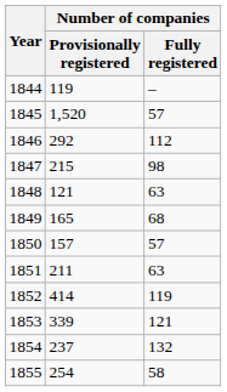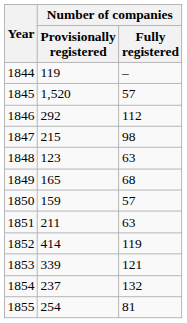1848 | Number of companies / Provisionally registered: 121 -> 123
1850 | Number of companies / Provisionally registered: 157 -> 159
1855 | Number of companies / Fully registered: 58 -> 81
